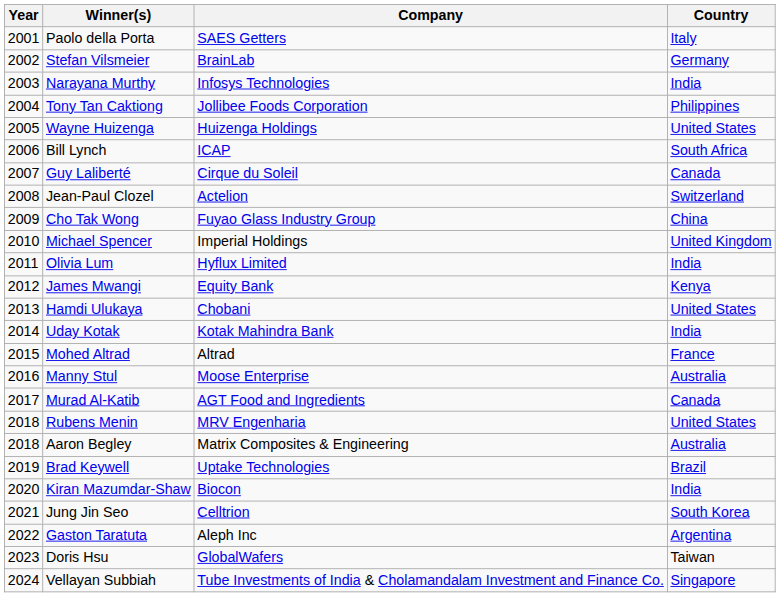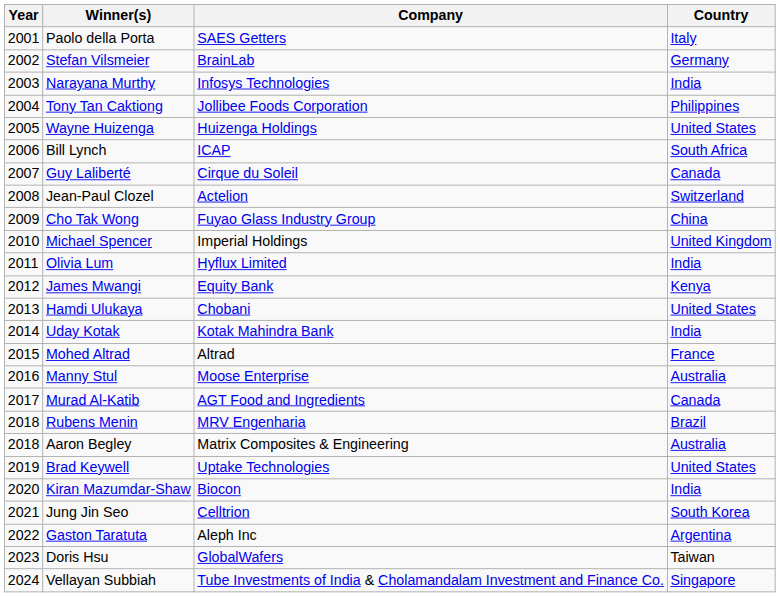Rubens Menin | Country: United States -> Brazil
Brad Keywell | Country: Brazil -> United States
